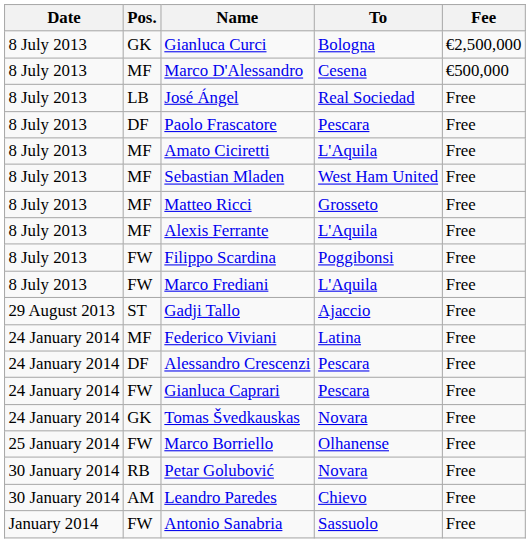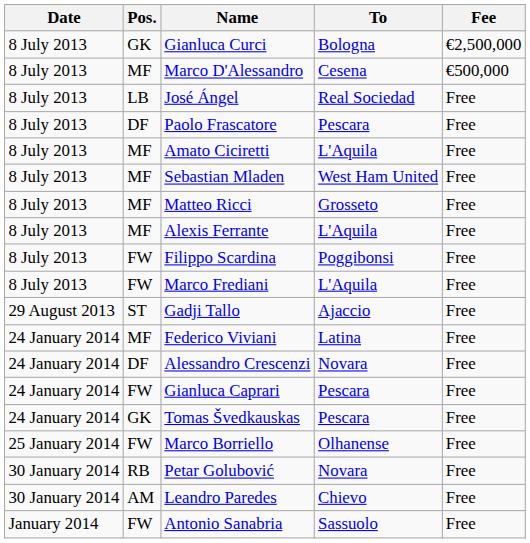Alessandro Crescenzi | To: Pescara -> Novara
Tomas Švedkauskas | To: Novara -> Pescara
